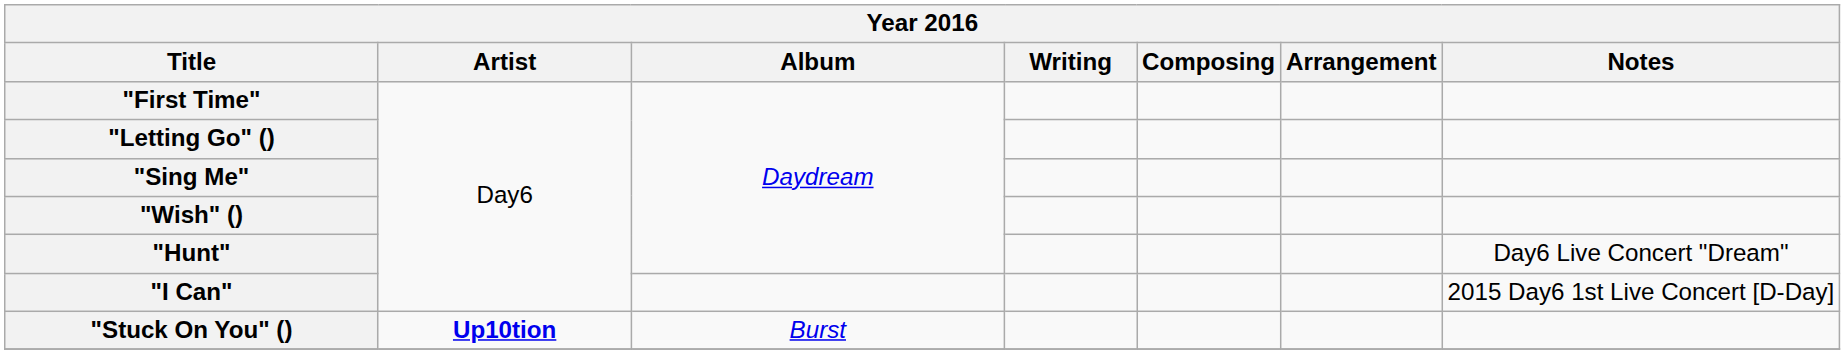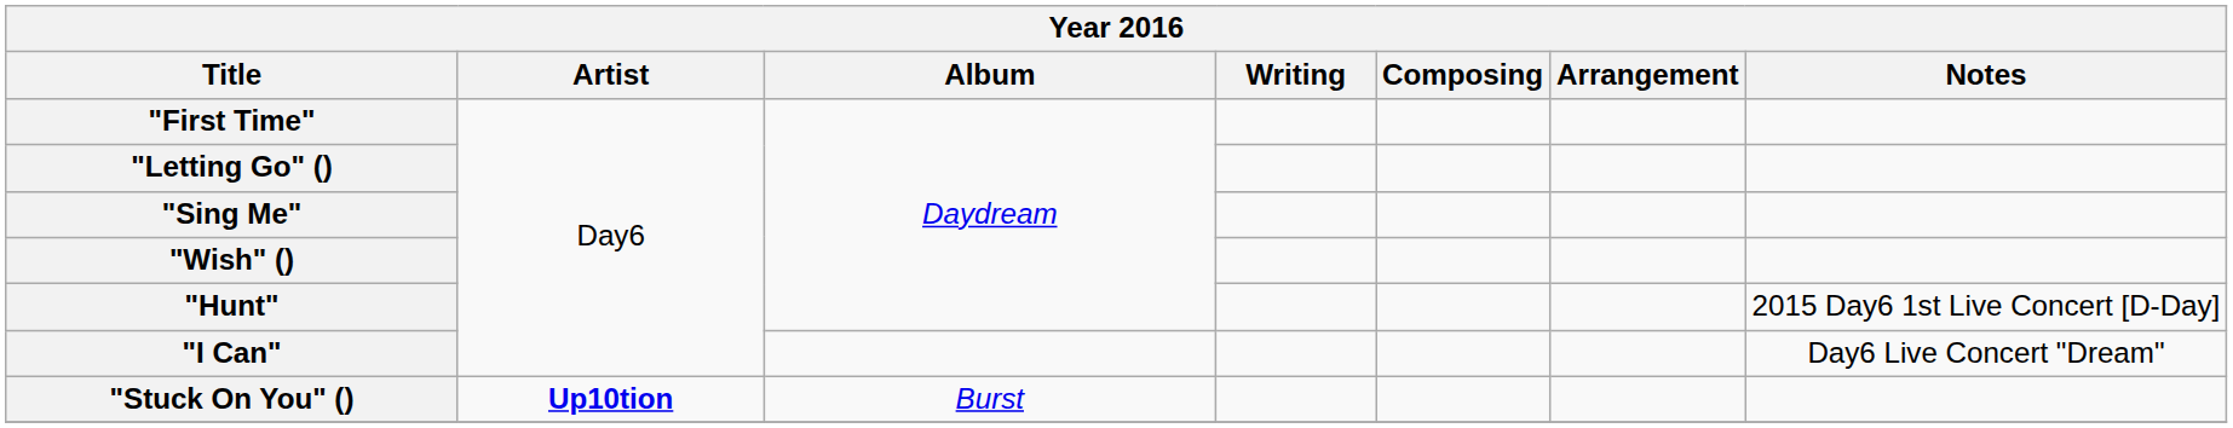"Hunt" | Notes: Day6 Live Concert "Dream" -> 2015 Day6 1st Live Concert [D-Day]
"I Can" | Notes: 2015 Day6 1st Live Concert [D-Day] -> Day6 Live Concert "Dream"
